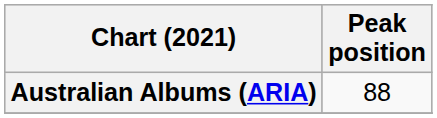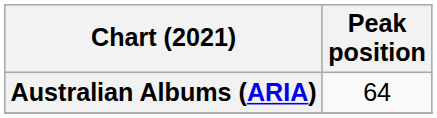Australian Albums (ARIA) | Peak position: 88 -> 64
